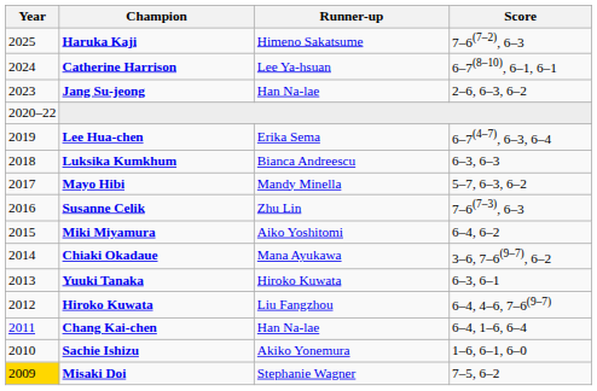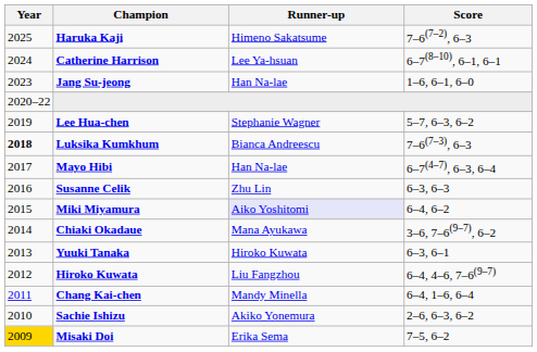Jang Su-jeong | Score: 2–6, 6–3, 6–2 -> 1–6, 6–1, 6–0
Lee Hua-chen | Runner-up: Erika Sema -> Stephanie Wagner
Lee Hua-chen | Score: 6–7(4–7), 6–3, 6–4 -> 5–7, 6–3, 6–2
Luksika Kumkhum | Year: normal -> bold
Luksika Kumkhum | Score: 6–3, 6–3 -> 7–6(7–3), 6–3
Mayo Hibi | Runner-up: Mandy Minella -> Han Na-lae
Mayo Hibi | Score: 5–7, 6–3, 6–2 -> 6–7(4–7), 6–3, 6–4
Susanne Celik | Score: 7–6(7–3), 6–3 -> 6–3, 6–3
Miki Miyamura | Runner-up: no background -> lavender background
Chang Kai-chen | Runner-up: Han Na-lae -> Mandy Minella
Sachie Ishizu | Score: 1–6, 6–1, 6–0 -> 2–6, 6–3, 6–2
Misaki Doi | Runner-up: Stephanie Wagner -> Erika Sema
